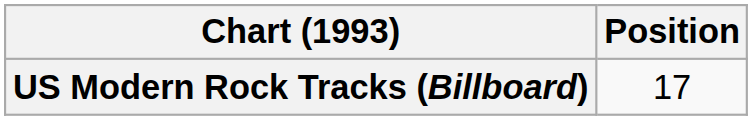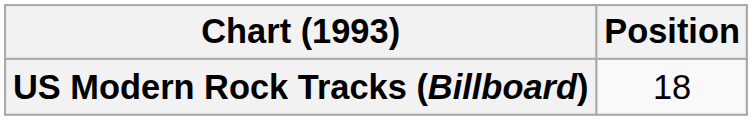US Modern Rock Tracks (Billboard) | Position: 17 -> 18
